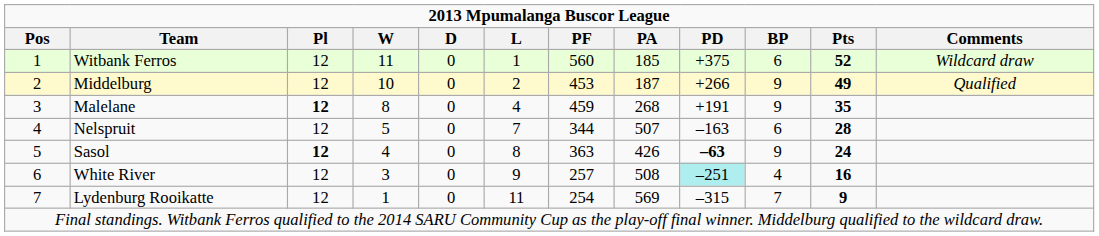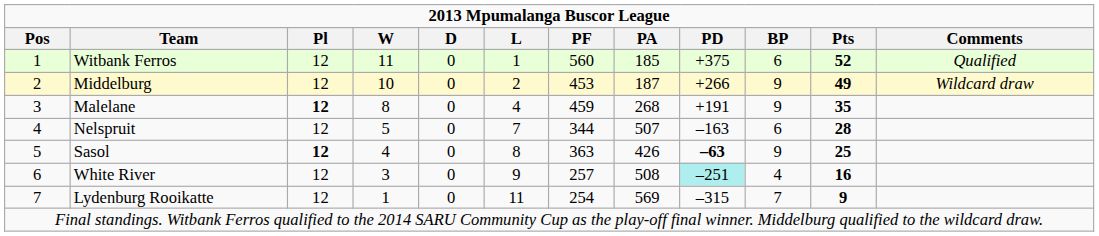Witbank Ferros | Comments: Wildcard draw -> Qualified
Middelburg | Comments: Qualified -> Wildcard draw
Sasol | Pts: 24 -> 25
